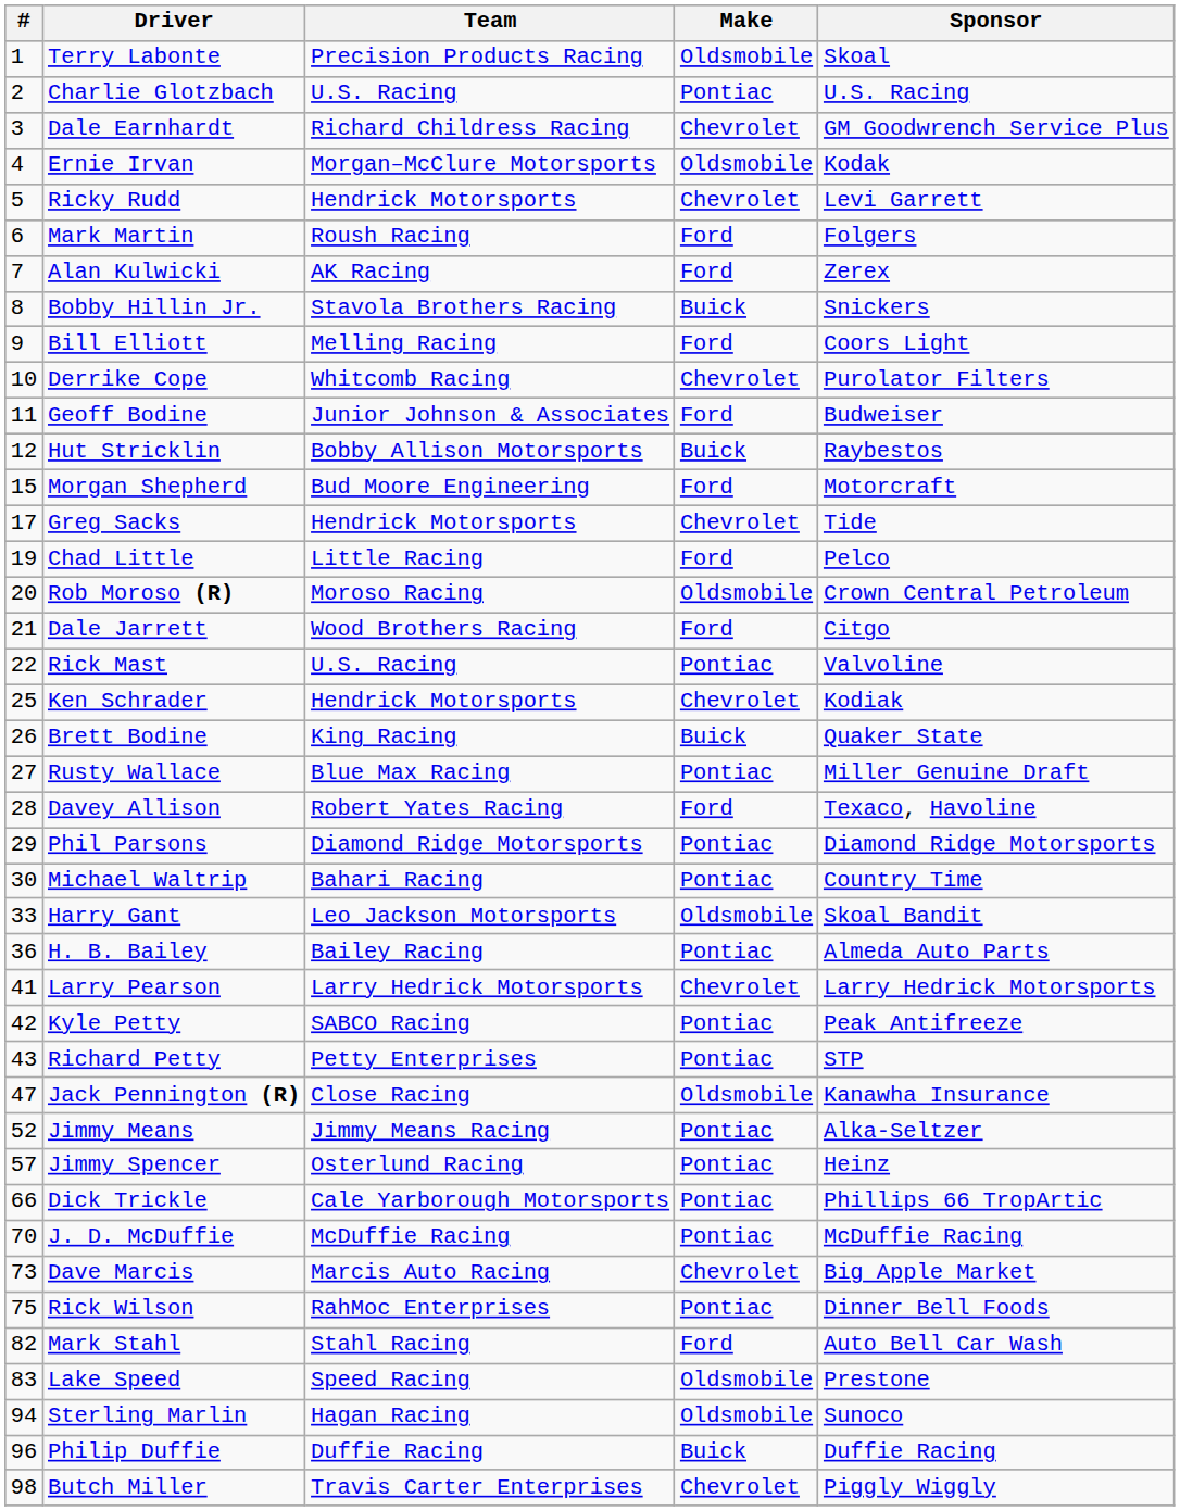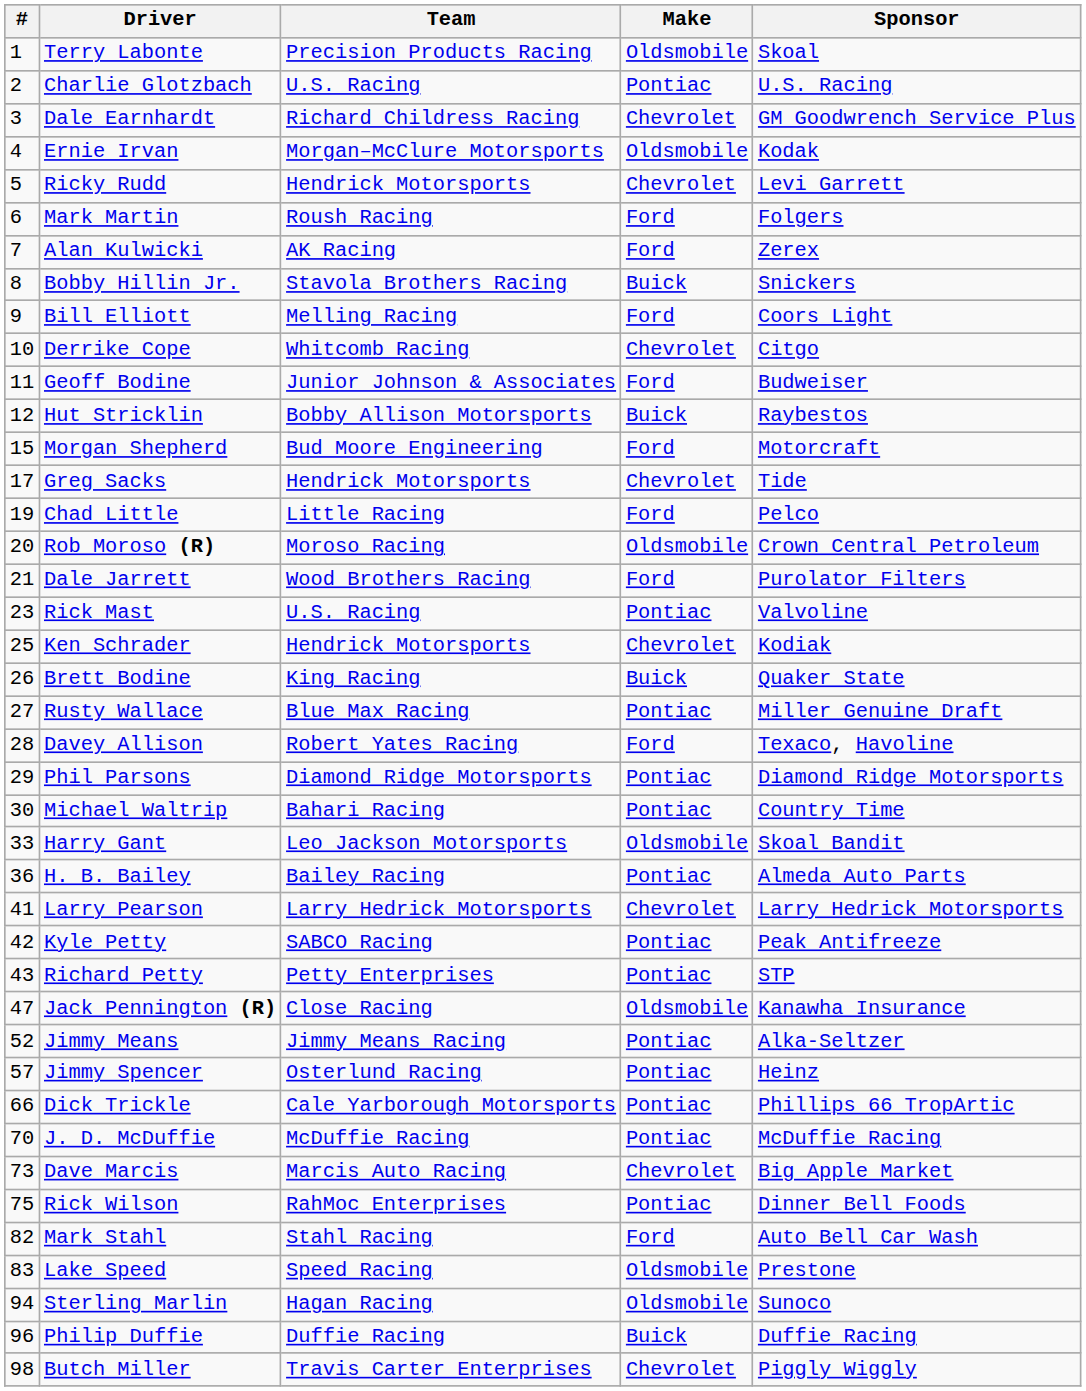Derrike Cope | Sponsor: Purolator Filters -> Citgo
Dale Jarrett | Sponsor: Citgo -> Purolator Filters
Rick Mast | #: 22 -> 23
